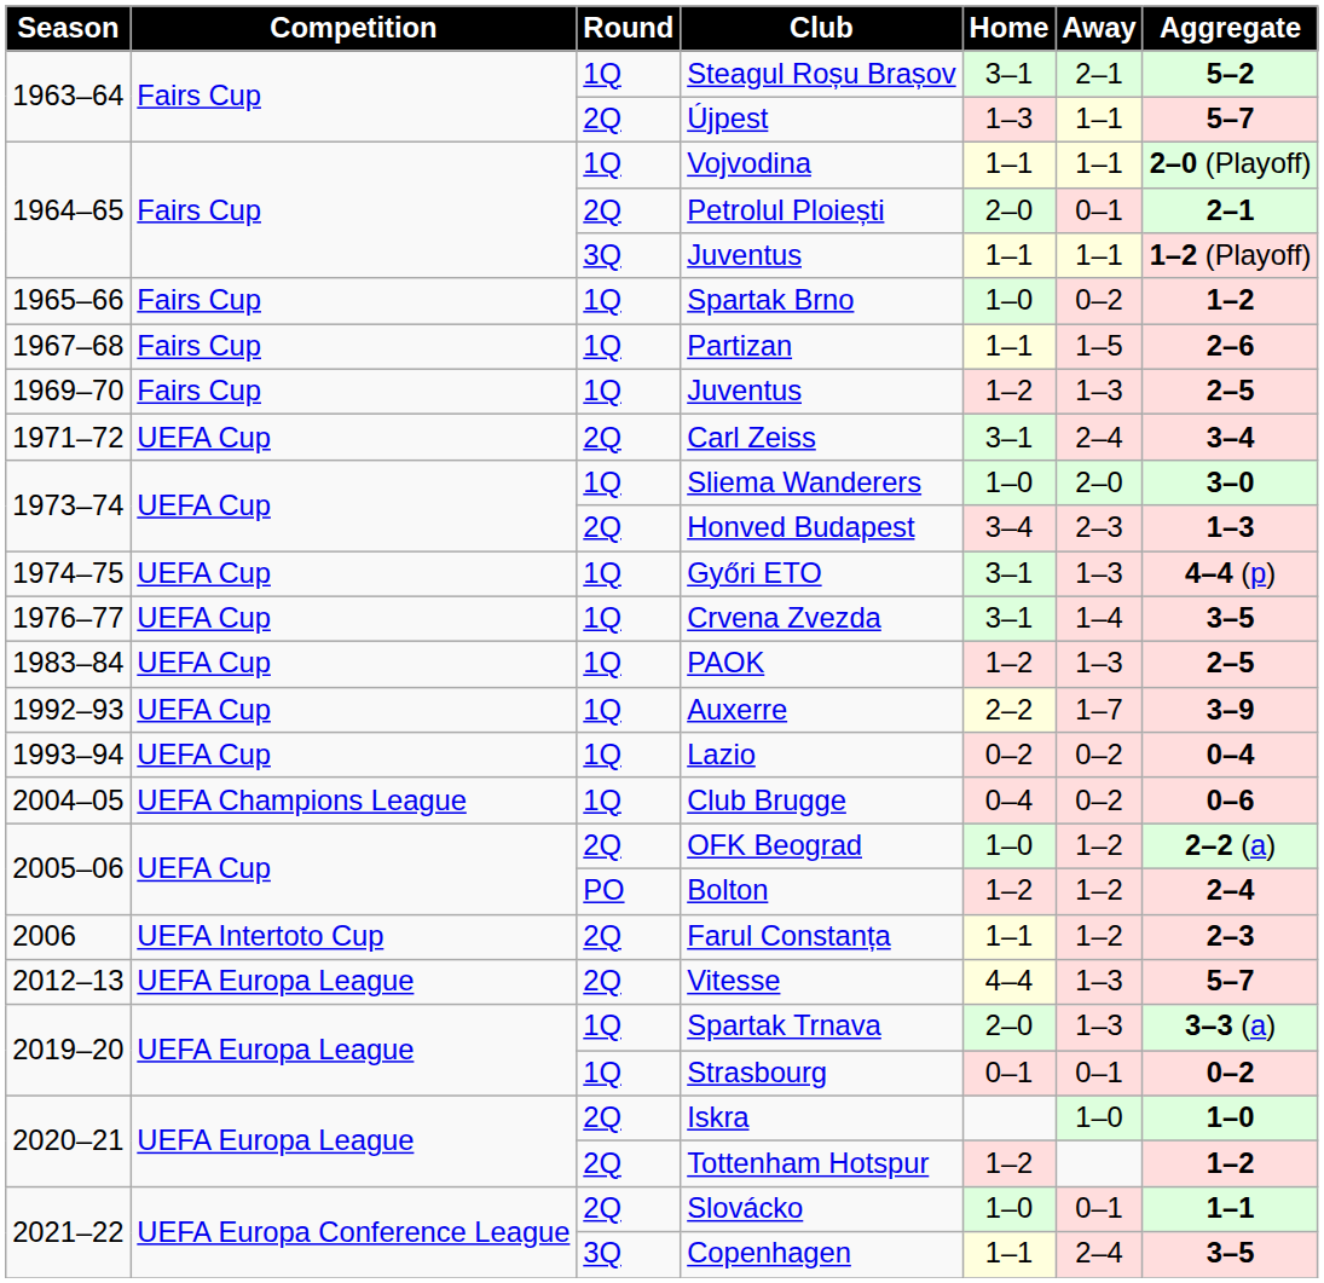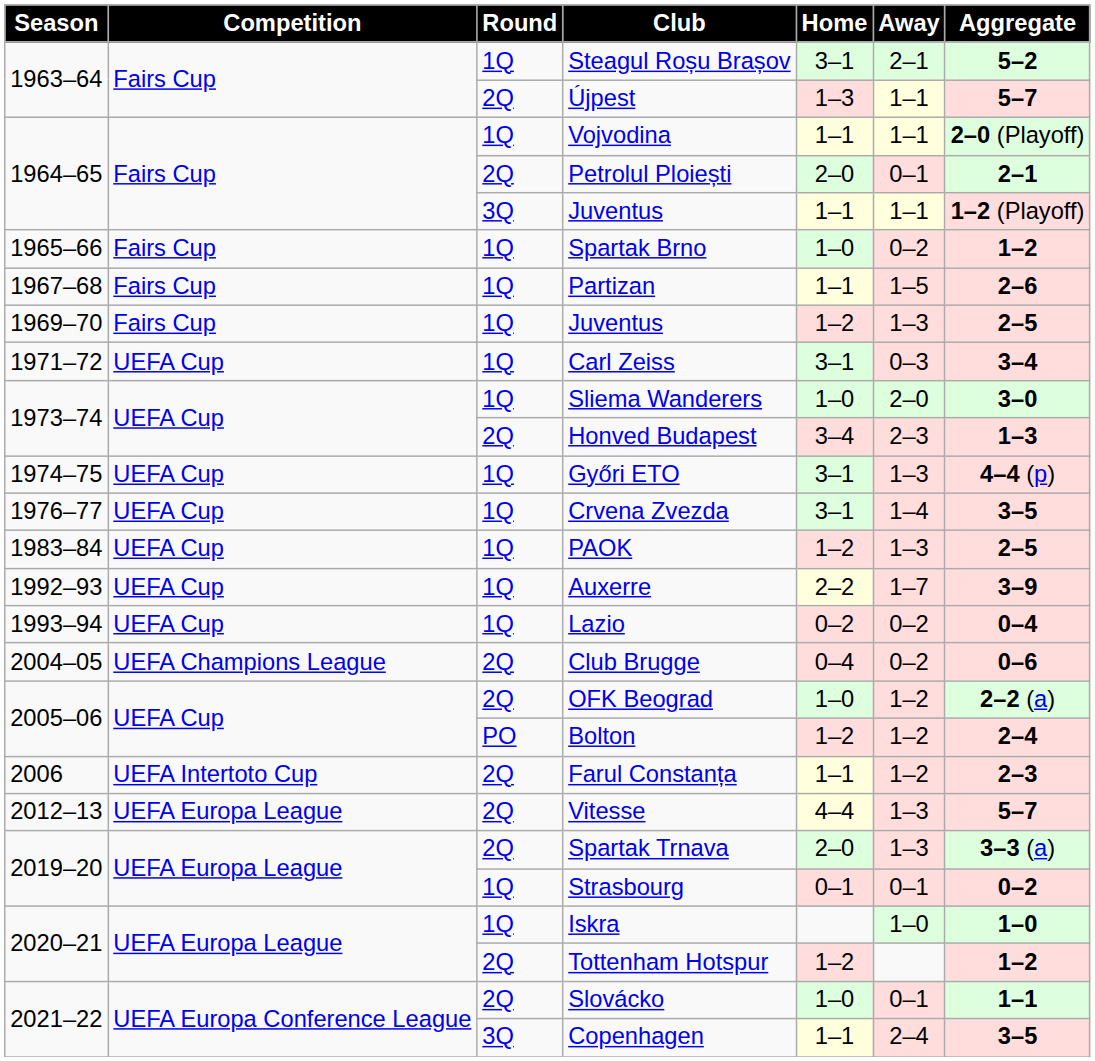Carl Zeiss | Round: 2Q -> 1Q
Carl Zeiss | Away: 2–4 -> 0–3
Club Brugge | Round: 1Q -> 2Q
Spartak Trnava | Round: 1Q -> 2Q
Iskra | Round: 2Q -> 1Q
